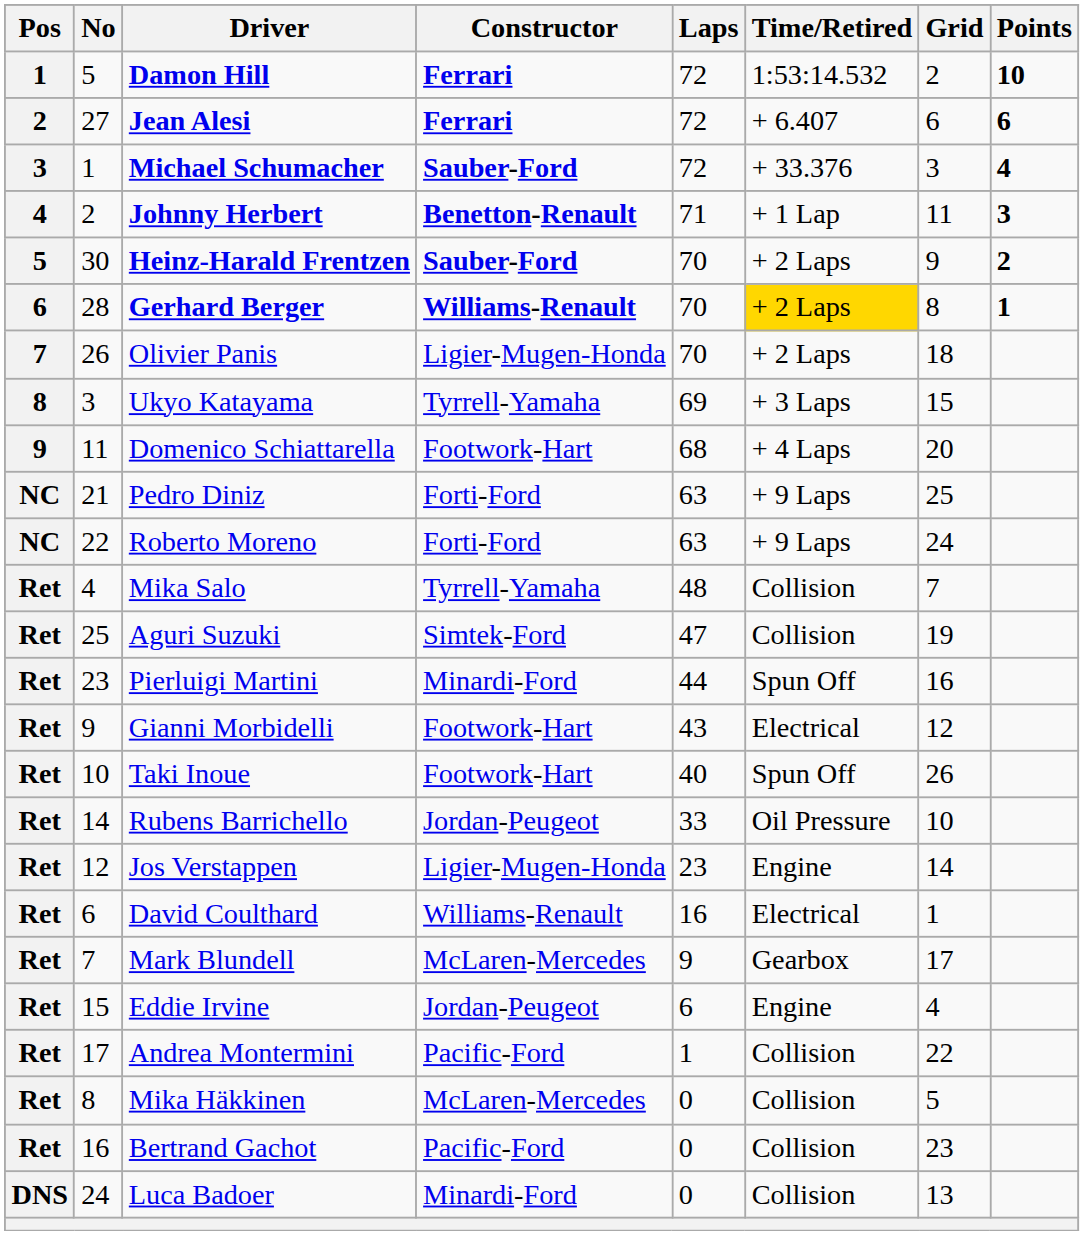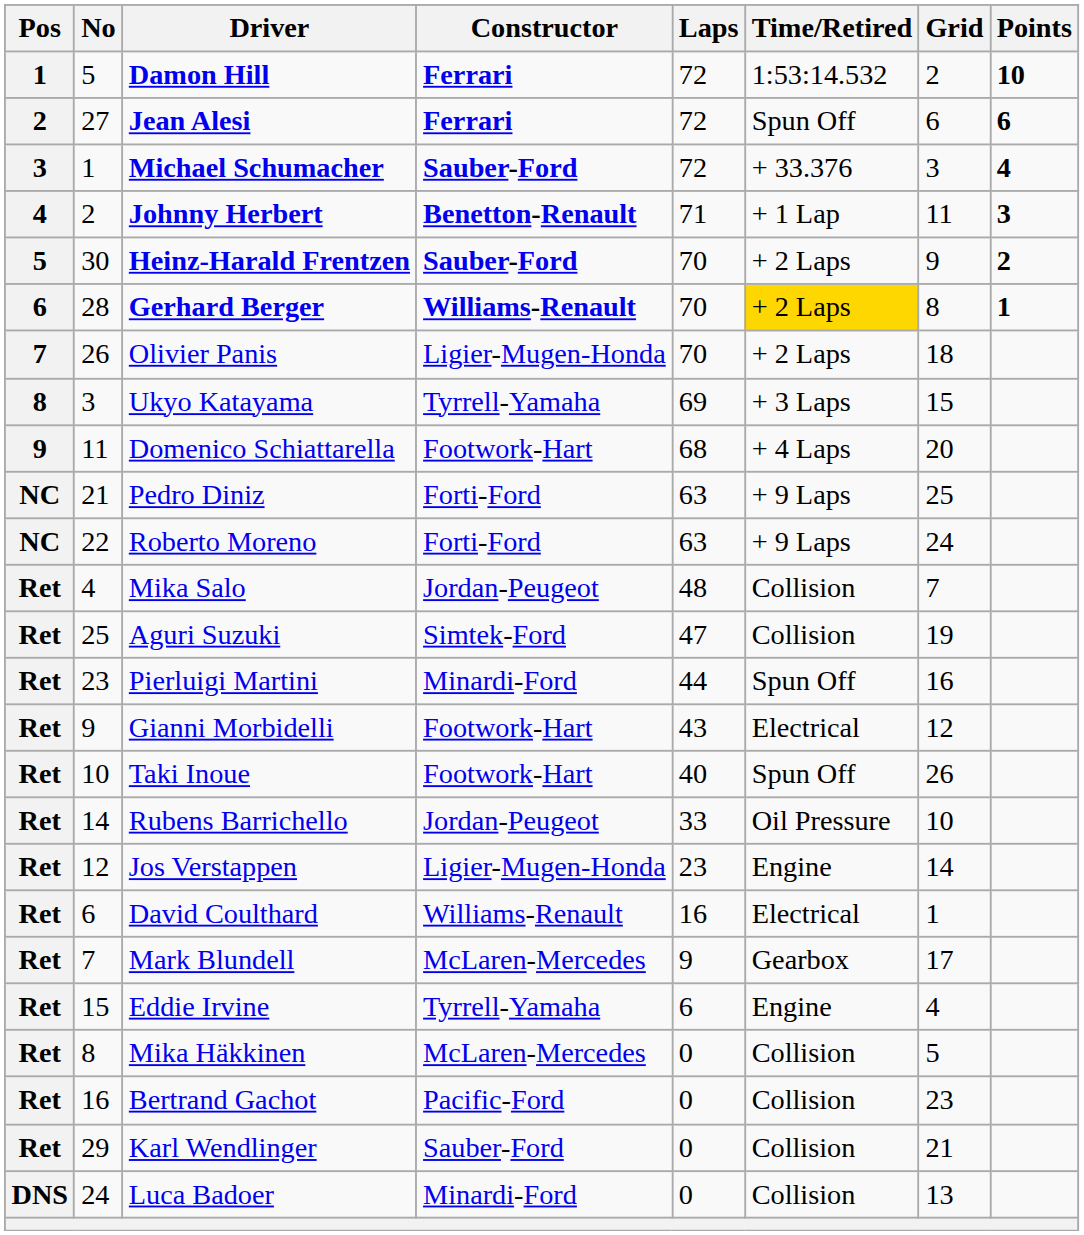Jean Alesi | Time/Retired: + 6.407 -> Spun Off
Mika Salo | Constructor: Tyrrell-Yamaha -> Jordan-Peugeot
Eddie Irvine | Constructor: Jordan-Peugeot -> Tyrrell-Yamaha
- row: Ret | 17 | Andrea Montermini | Pacific-Ford | 1 | Collision | 22
+ row: Ret | 29 | Karl Wendlinger | Sauber-Ford | 0 | Collision | 21
